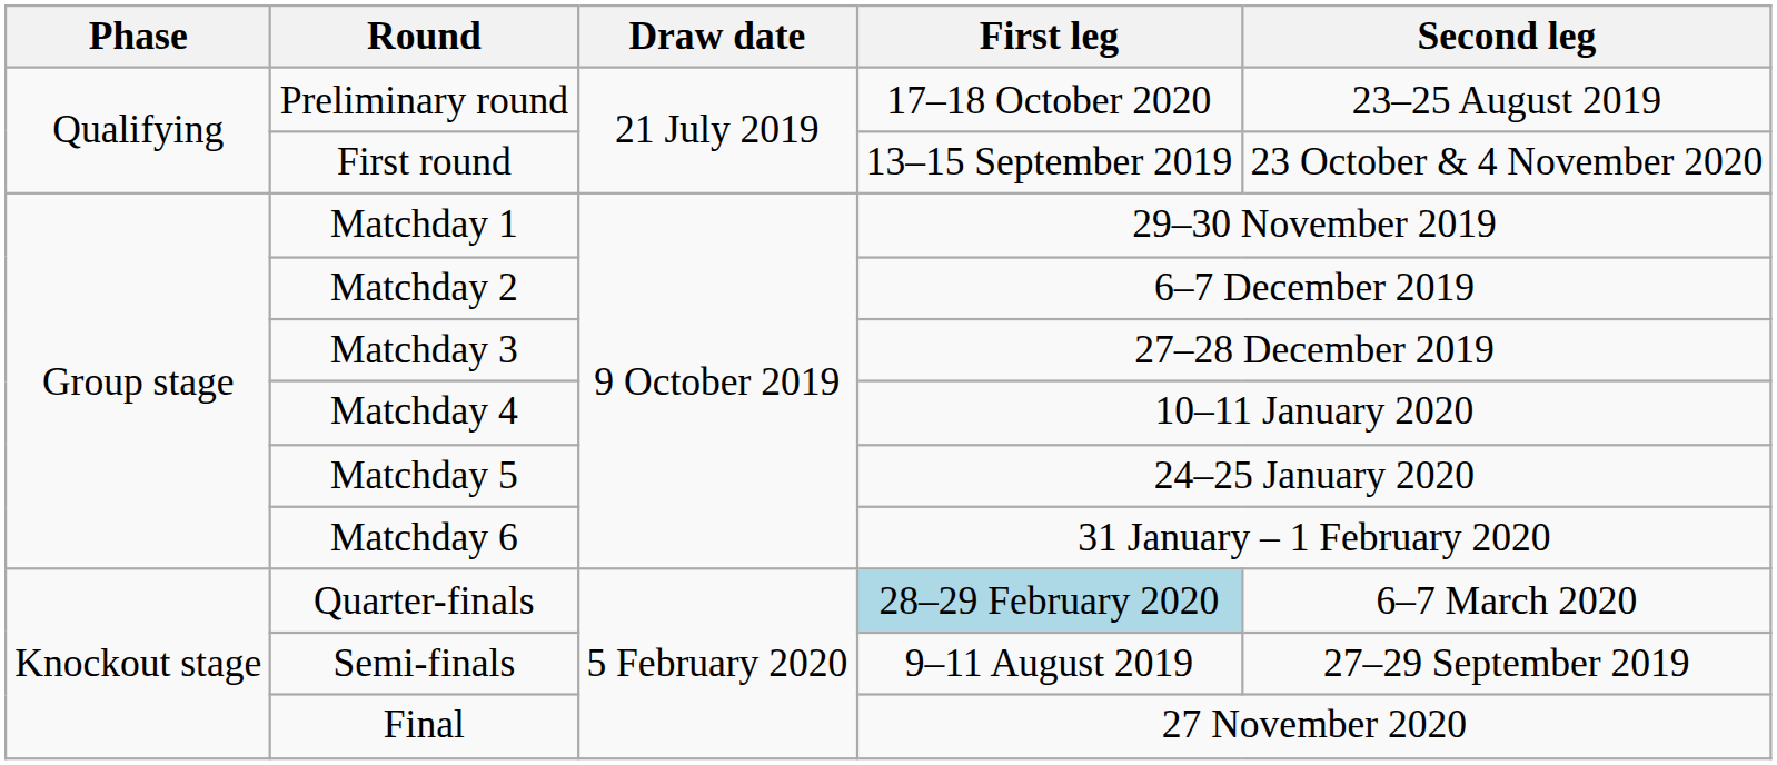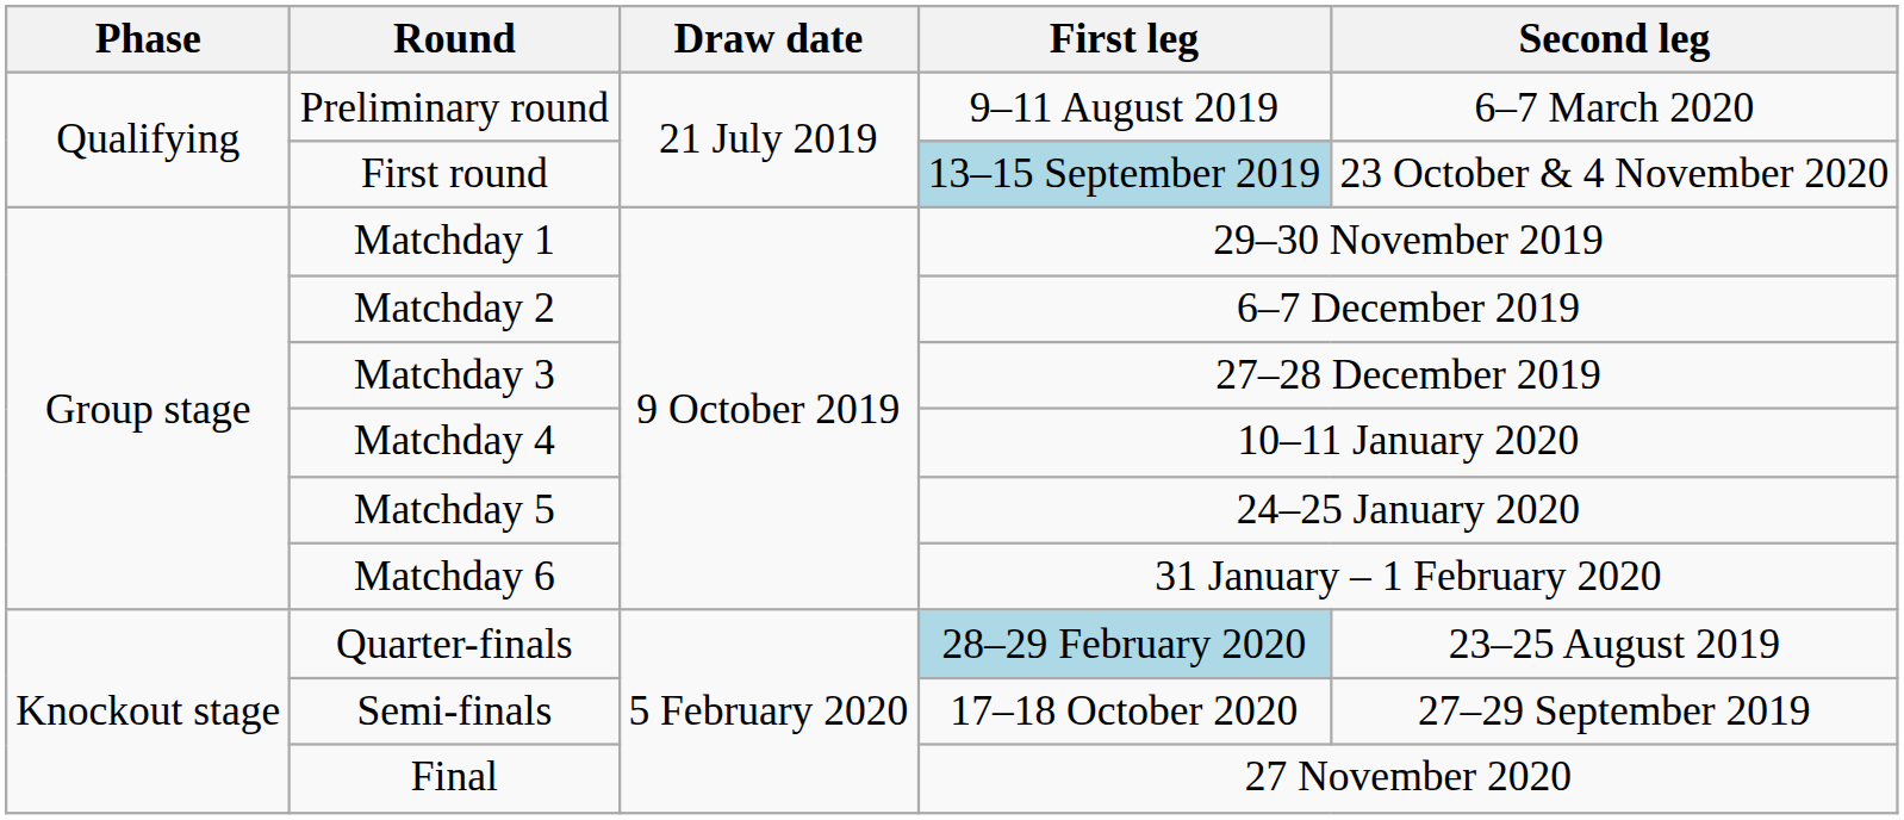Preliminary round | First leg: 17–18 October 2020 -> 9–11 August 2019
Preliminary round | Second leg: 23–25 August 2019 -> 6–7 March 2020
First round | First leg: no background -> lightblue background
Quarter-finals | Second leg: 6–7 March 2020 -> 23–25 August 2019
Semi-finals | First leg: 9–11 August 2019 -> 17–18 October 2020
